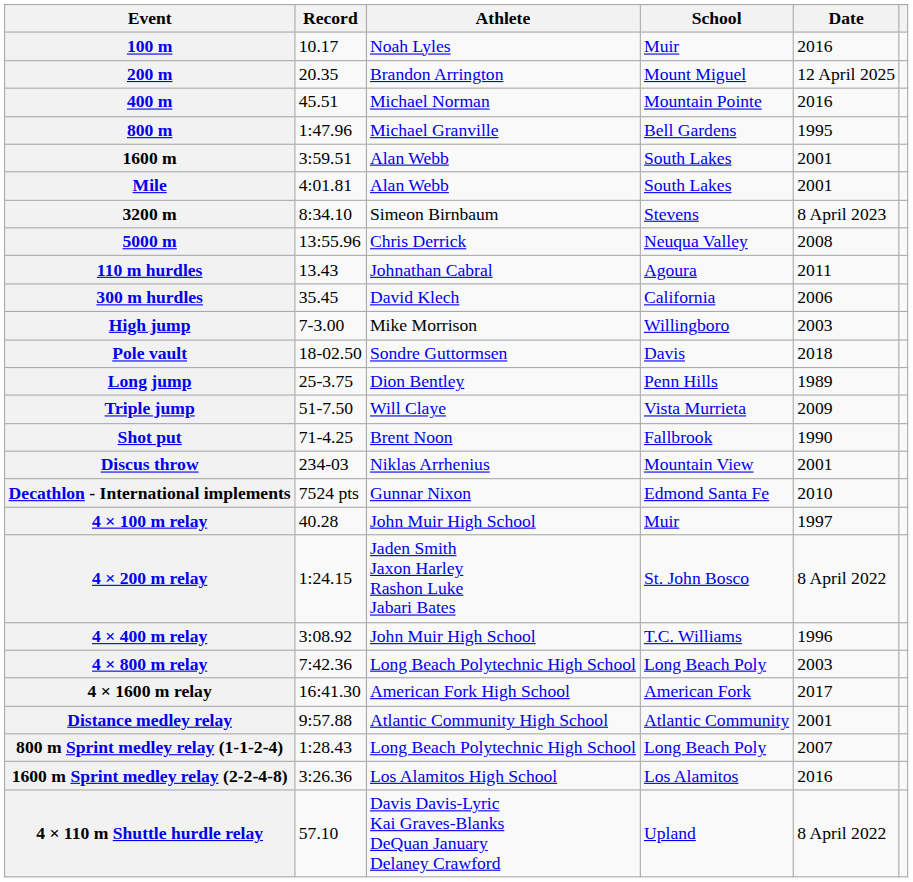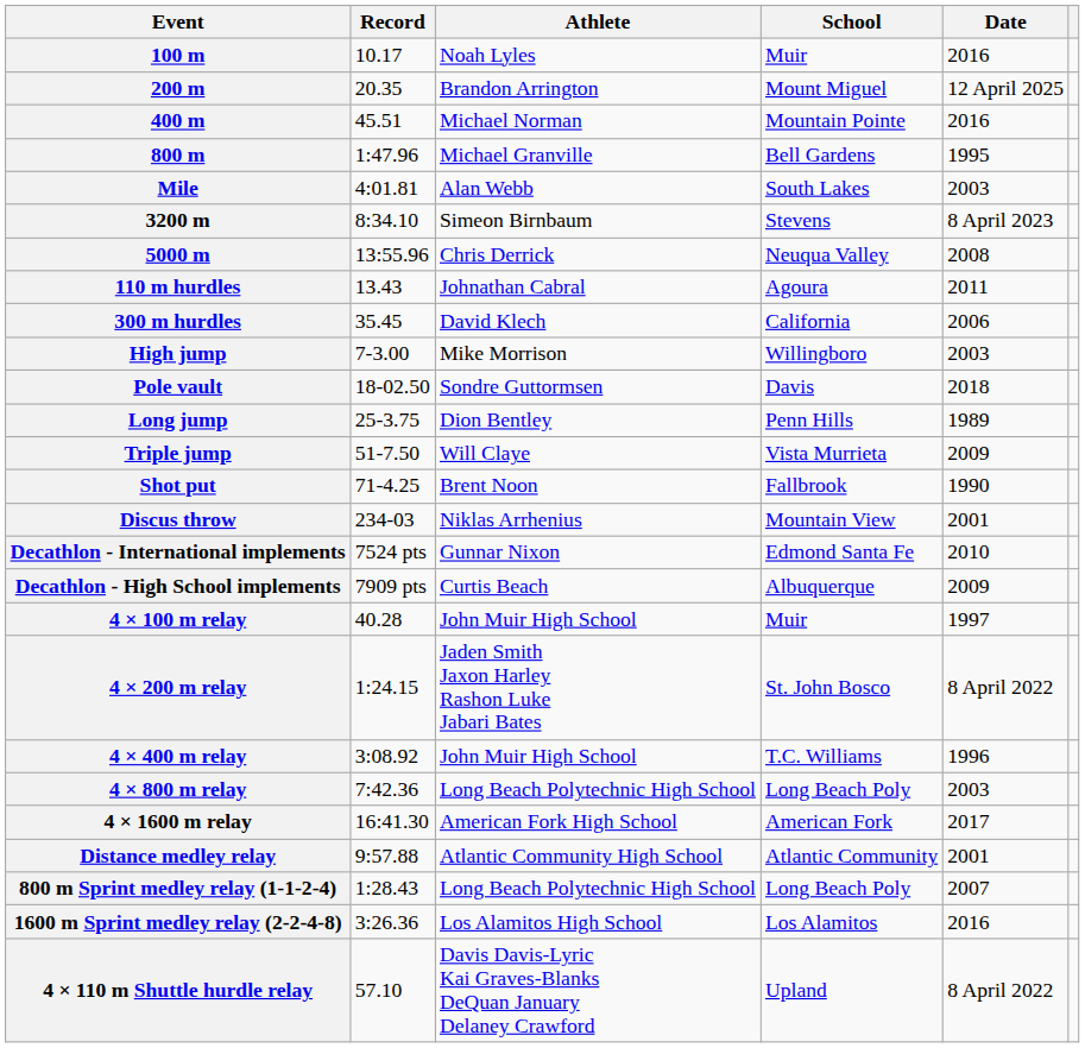- row: 1600 m | 3:59.51 | Alan Webb | South Lakes | 2001
Mile | Date: 2001 -> 2003
+ row: Decathlon - High School implements | 7909 pts | Curtis Beach | Albuquerque | 2009
